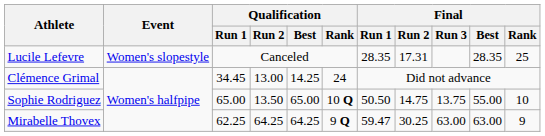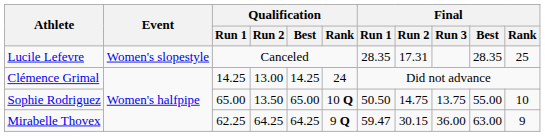Clémence Grimal | Qualification / Run 1: 34.45 -> 14.25
Mirabelle Thovex | Final / Run 2: 30.25 -> 30.15
Mirabelle Thovex | Final / Run 3: 63.00 -> 36.00
